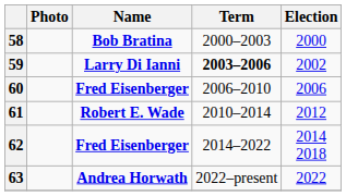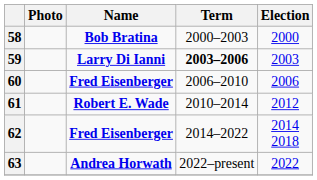59 | Election: 2002 -> 2003
